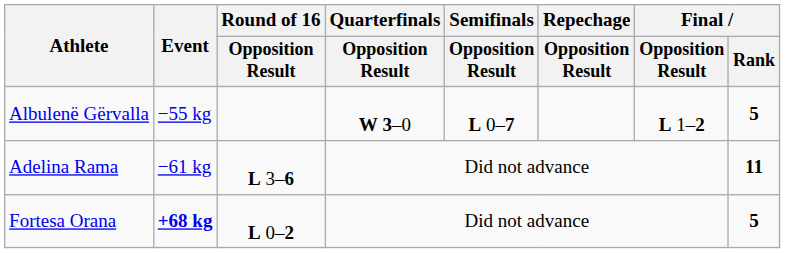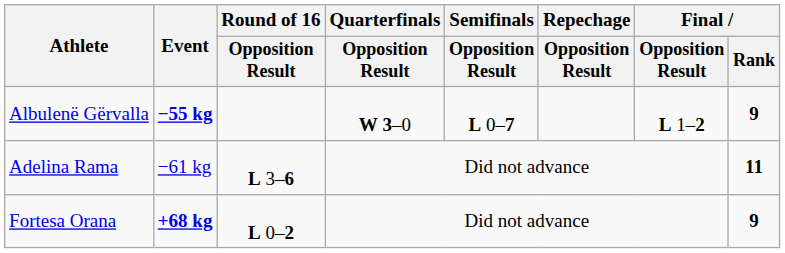Albulenë Gërvalla | Event: normal -> bold
Albulenë Gërvalla | Final / Rank: 5 -> 9
Fortesa Orana | Final / Rank: 5 -> 9
